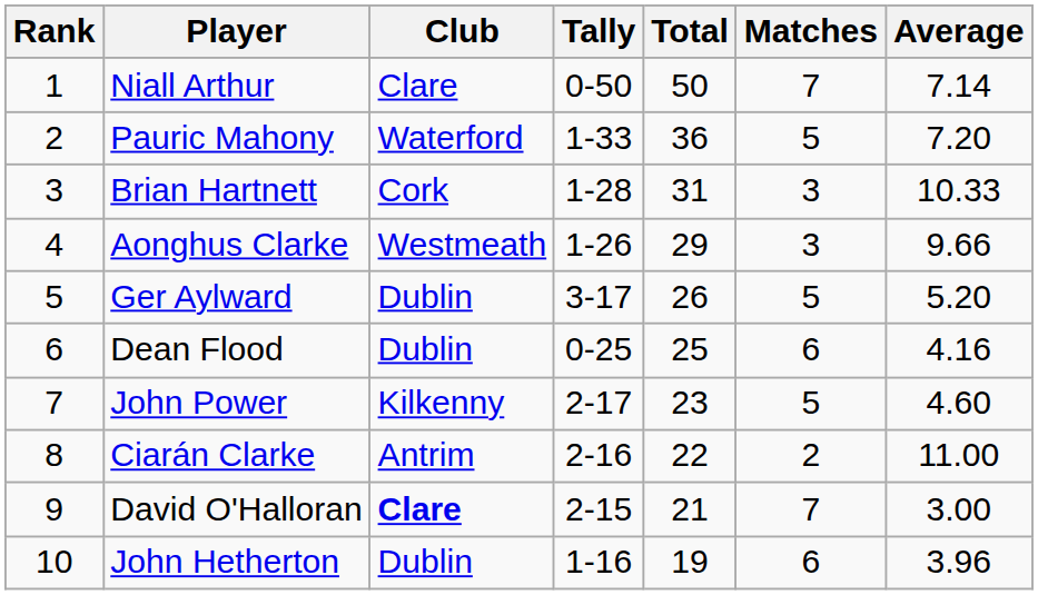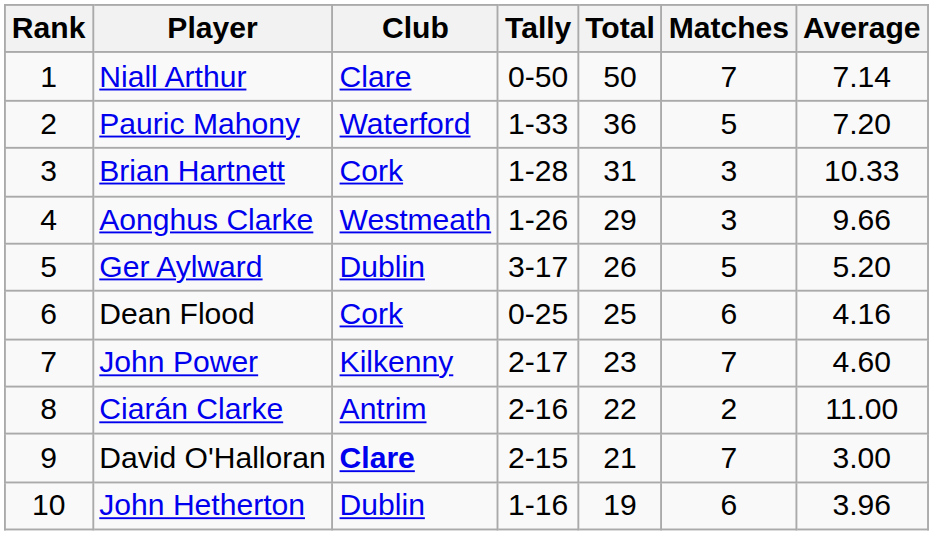Dean Flood | Club: Dublin -> Cork
John Power | Matches: 5 -> 7
